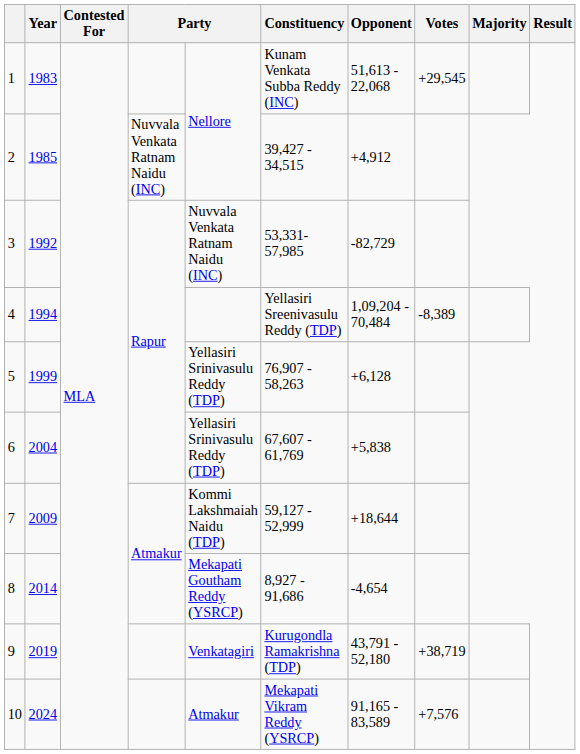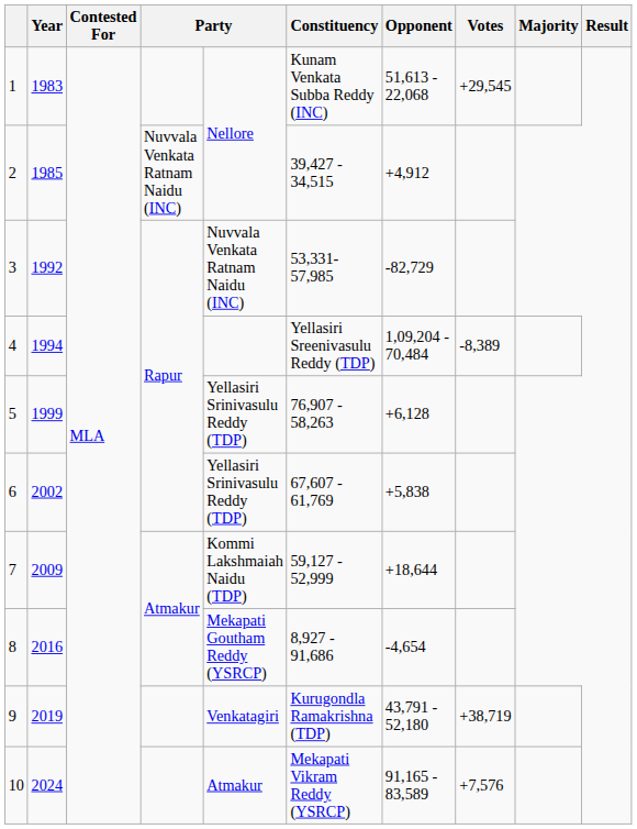6 | Year: 2004 -> 2002
8 | Year: 2014 -> 2016
